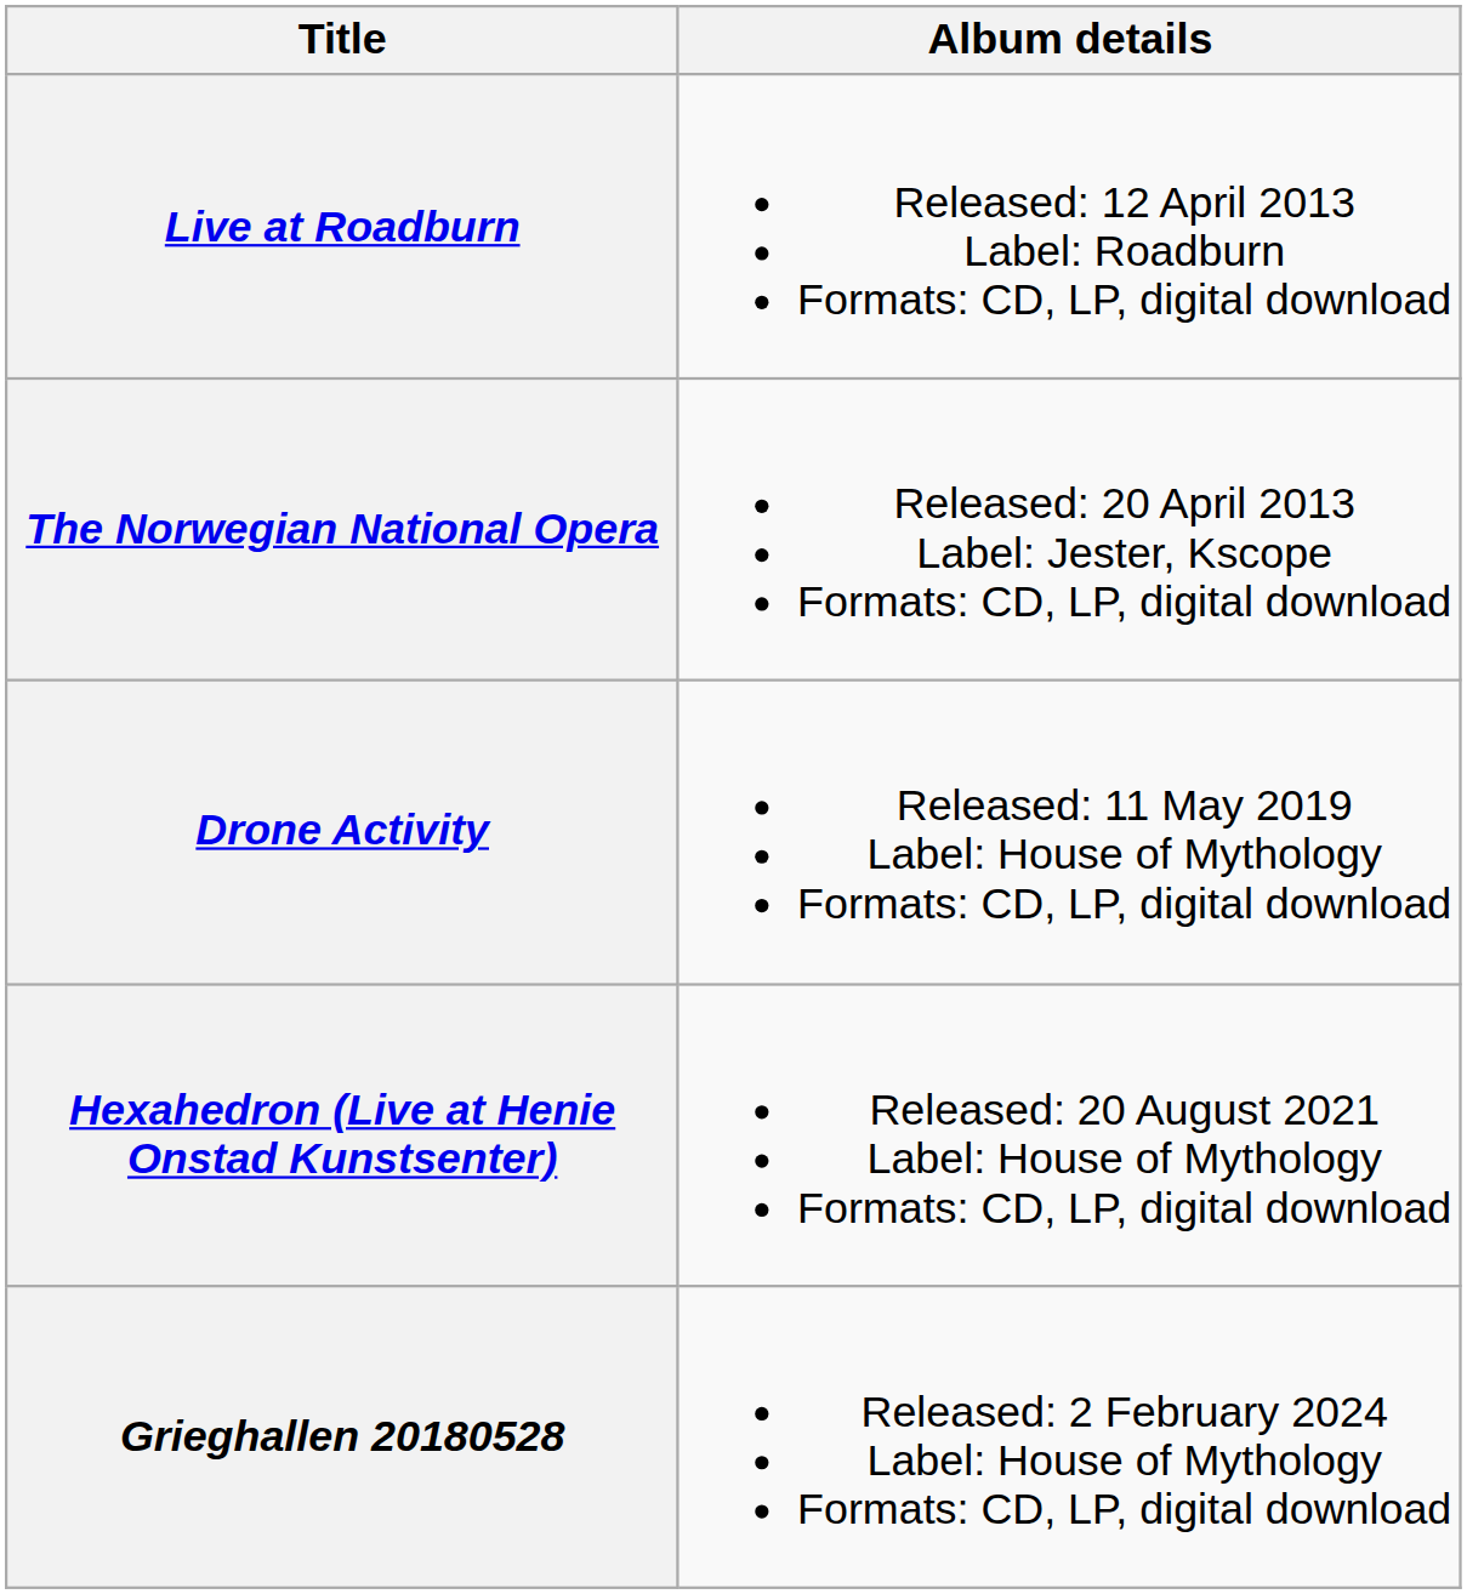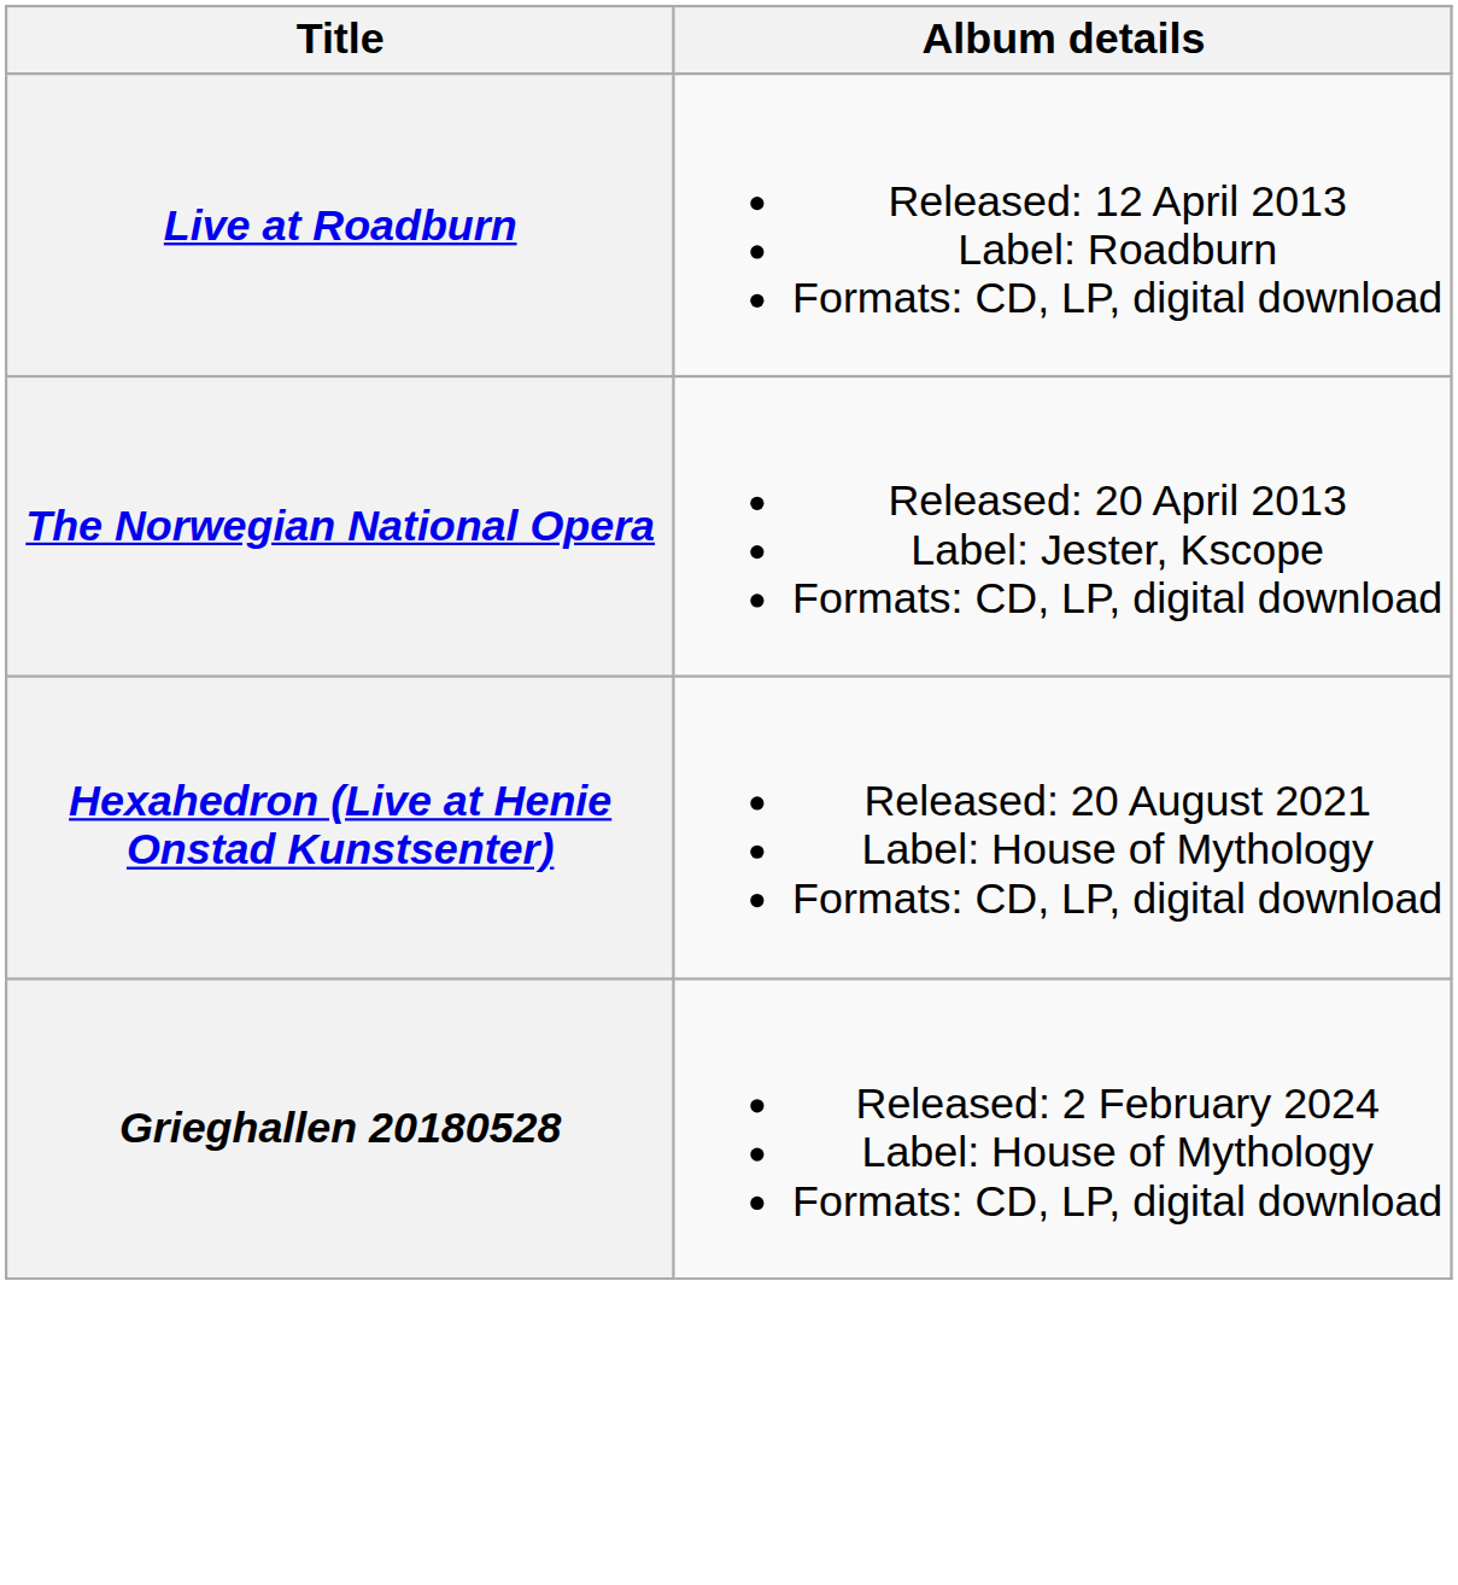- row: Drone Activity | Released: 11 May 2019 Label: House of Mythology Formats: CD, LP, digital download
